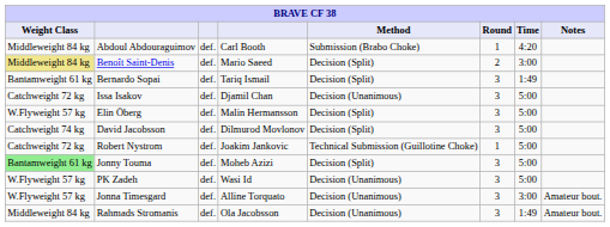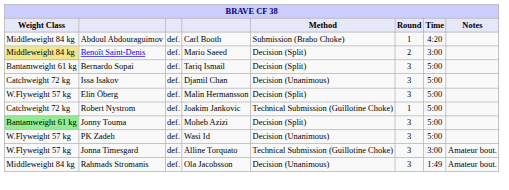Bernardo Sopai | Time: 1:49 -> 5:00
- row: Catchweight 74 kg | David Jacobsson | def. | Dilmurod Movlonov | Decision (Split) | 3 | 5:00
Jonna Timesgard | Method: Decision (Unanimous) -> Technical Submission (Guillotine Choke)
